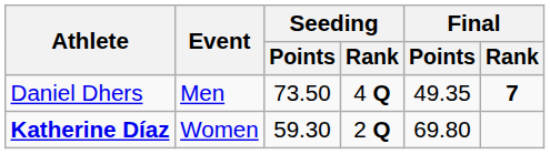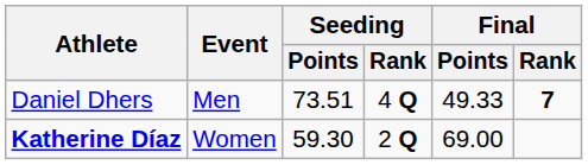Daniel Dhers | Seeding / Points: 73.50 -> 73.51
Daniel Dhers | Final / Points: 49.35 -> 49.33
Katherine Díaz | Final / Points: 69.80 -> 69.00
